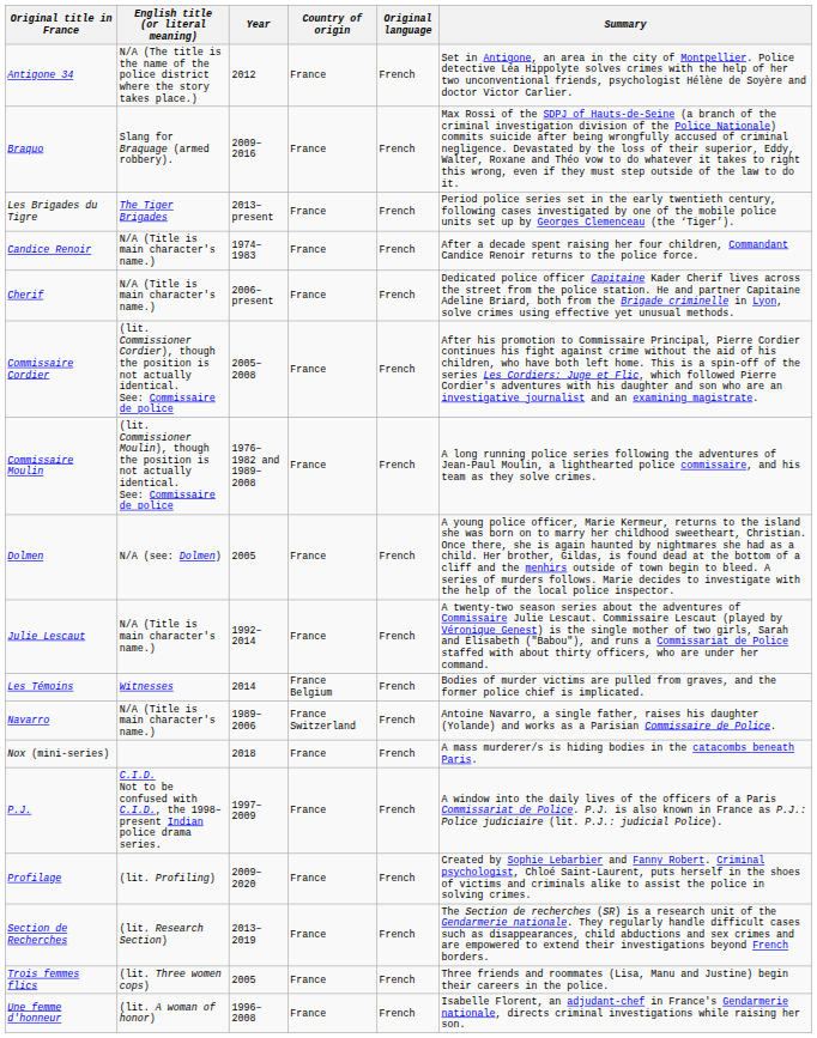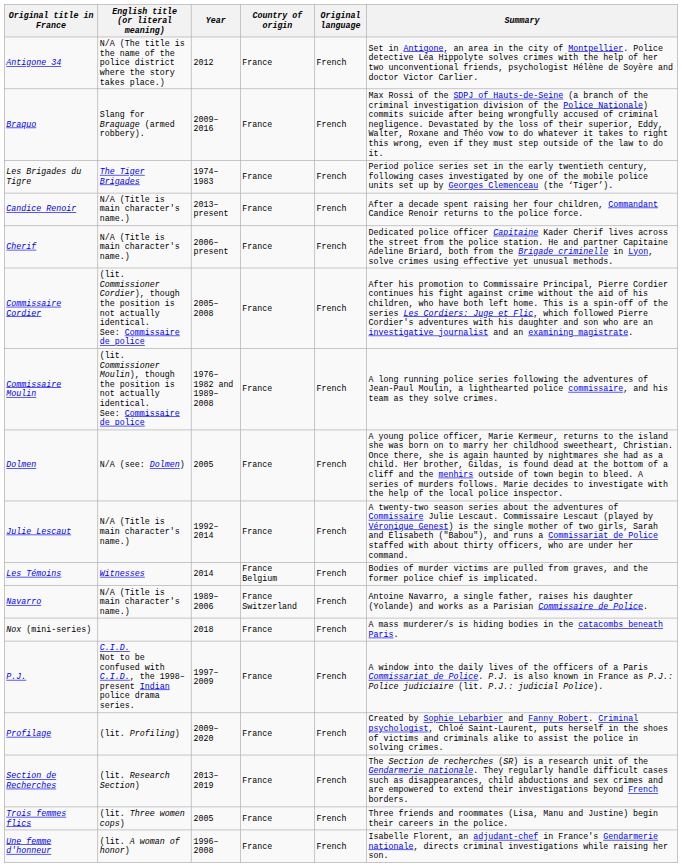Les Brigades du Tigre | Year: 2013–present -> 1974–1983
Candice Renoir | Year: 1974–1983 -> 2013–present
